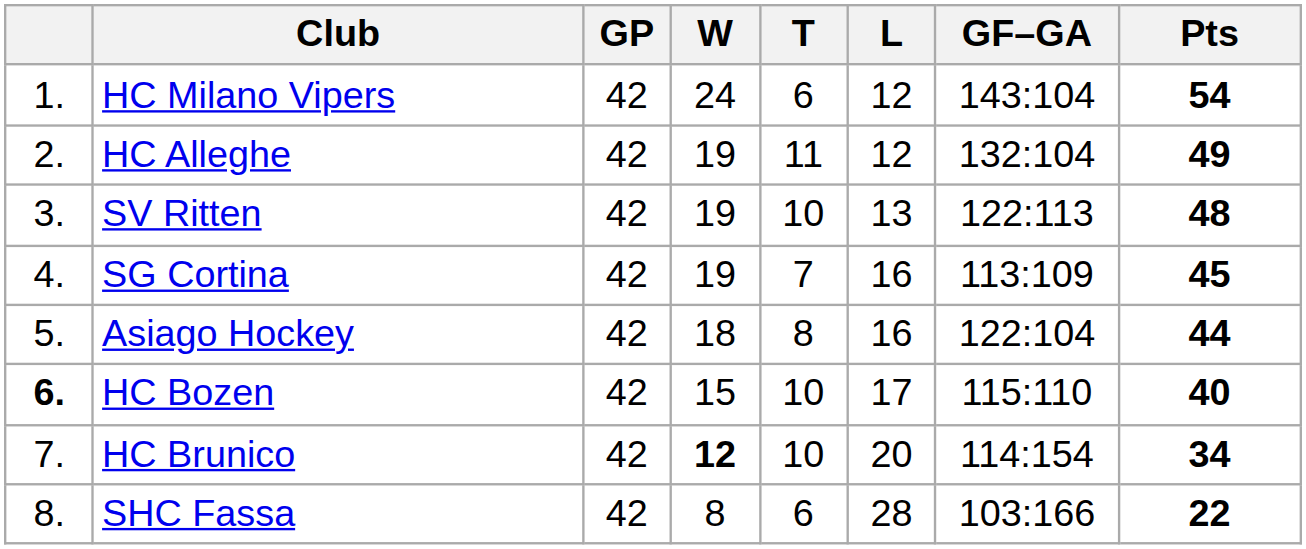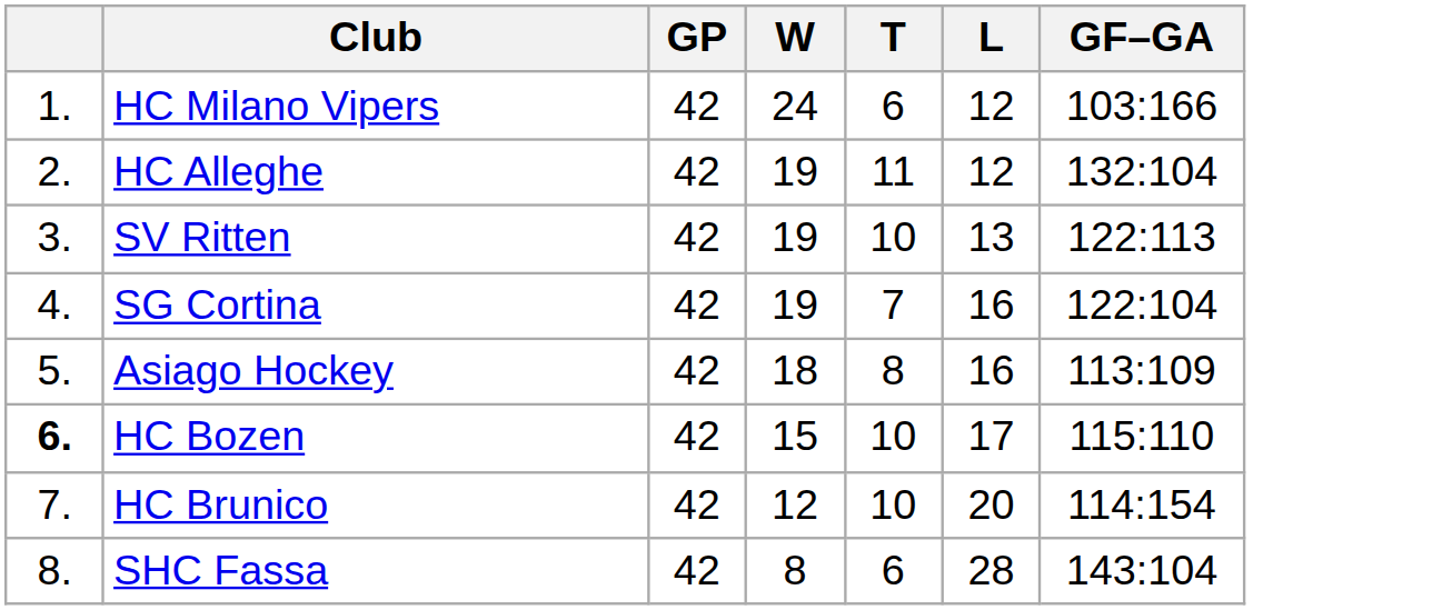- column: Pts | 54 | 49 | 48 | 45 | 44 | 40 | 34 | 22
HC Milano Vipers | GF–GA: 143:104 -> 103:166
SG Cortina | GF–GA: 113:109 -> 122:104
Asiago Hockey | GF–GA: 122:104 -> 113:109
HC Brunico | W: bold -> normal
SHC Fassa | GF–GA: 103:166 -> 143:104
